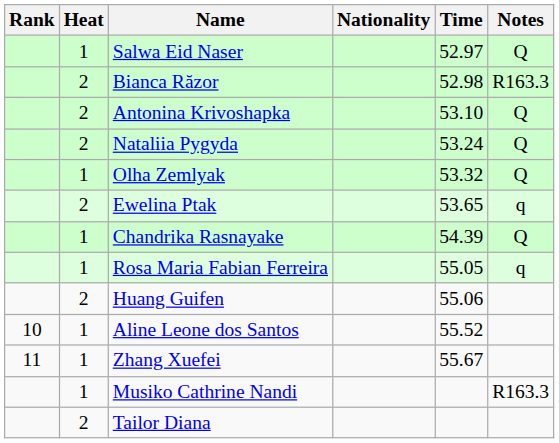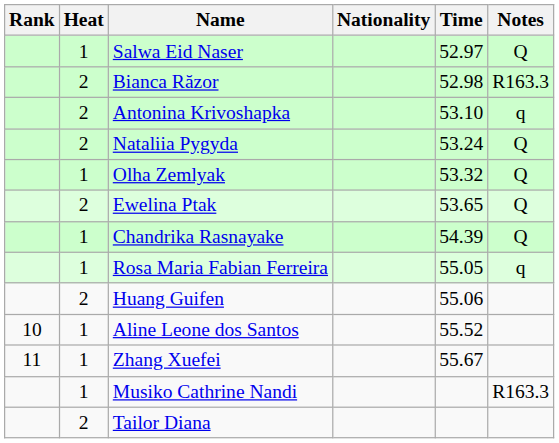Antonina Krivoshapka | Notes: Q -> q
Ewelina Ptak | Notes: q -> Q
